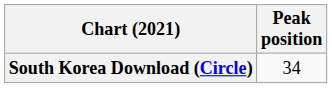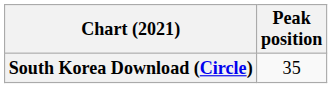South Korea Download (Circle) | Peak position: 34 -> 35
